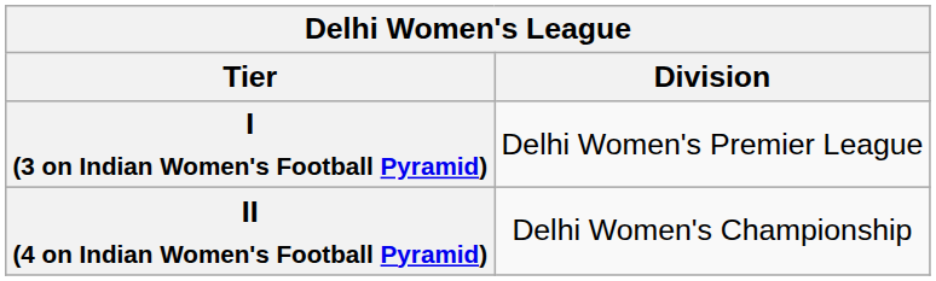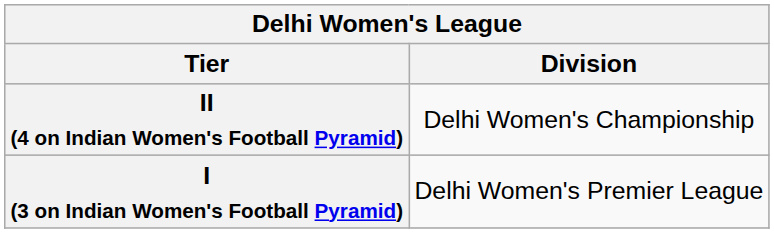rows swapped: I (3 on Indian Women's Football Pyramid) <-> II (4 on Indian Women's Football Pyramid)
